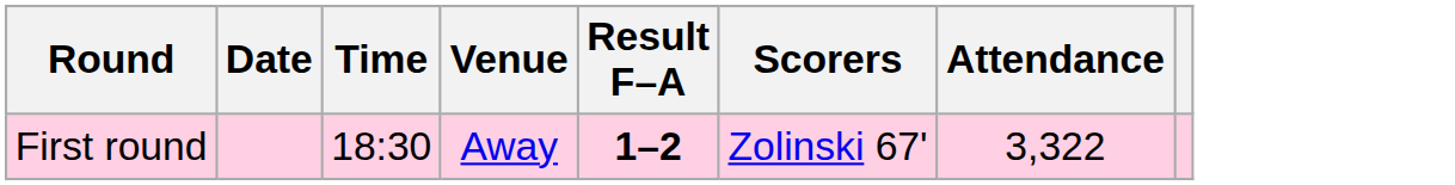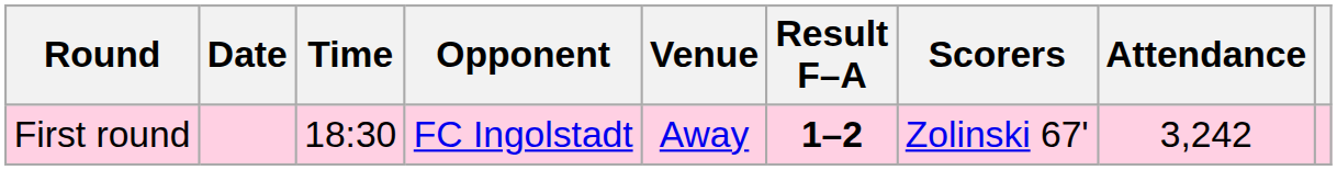+ column: Opponent | FC Ingolstadt
First round | Attendance: 3,322 -> 3,242
